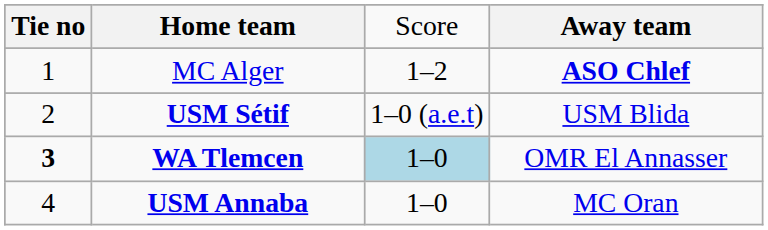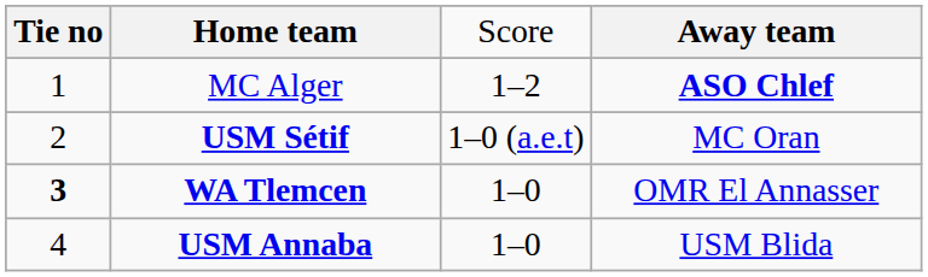USM Sétif | column 4: USM Blida -> MC Oran
WA Tlemcen | column 3: lightblue background -> no background
USM Annaba | column 4: MC Oran -> USM Blida
